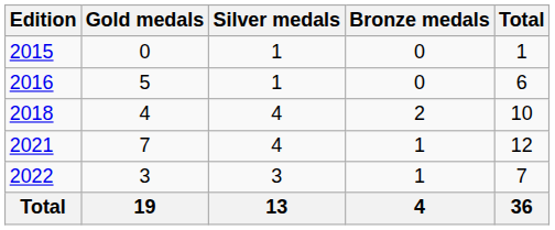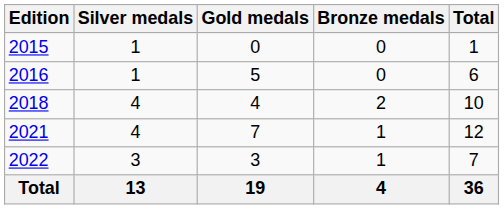columns swapped: Gold medals <-> Silver medals
